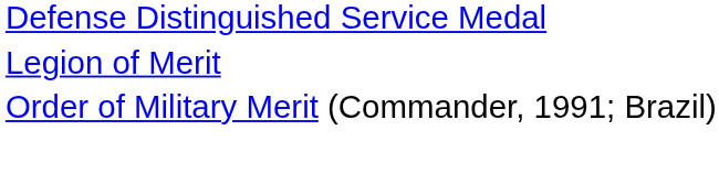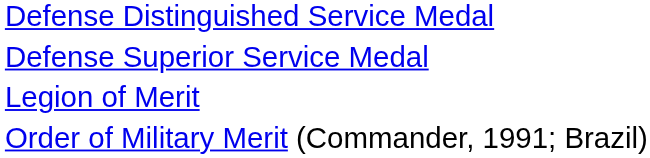+ row: Defense Superior Service Medal
